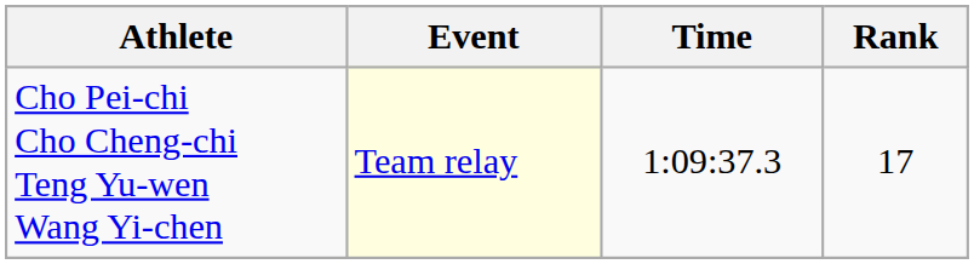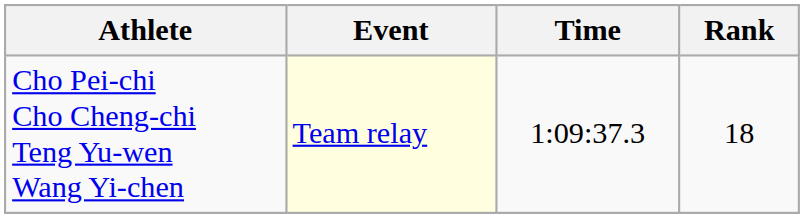Cho Pei-chi Cho Cheng-chi Teng Yu-wen Wang Yi-chen | Rank: 17 -> 18
